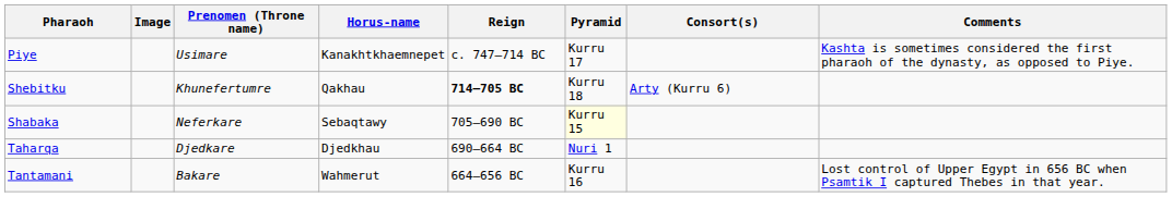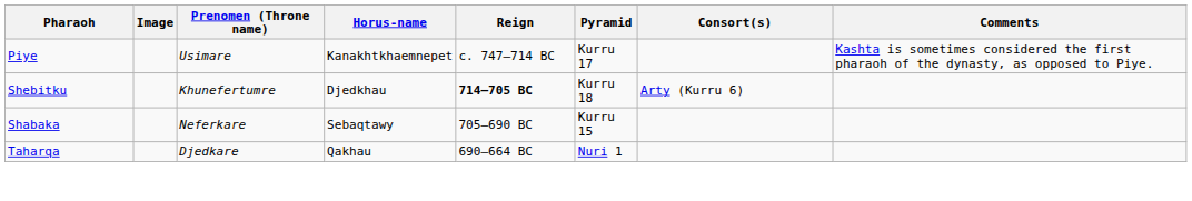Shebitku | Horus-name: Qakhau -> Djedkhau
Shabaka | Pyramid: lightyellow background -> no background
Taharqa | Horus-name: Djedkhau -> Qakhau
- row: Tantamani | Bakare | Wahmerut | 664–656 BC | Kurru 16 | Lost control of Upper Egypt in 656 BC when Psamtik I captured Thebes in that year.
